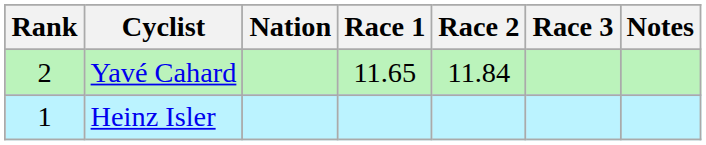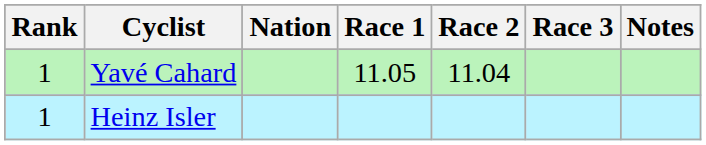Yavé Cahard | Rank: 2 -> 1
Yavé Cahard | Race 1: 11.65 -> 11.05
Yavé Cahard | Race 2: 11.84 -> 11.04
